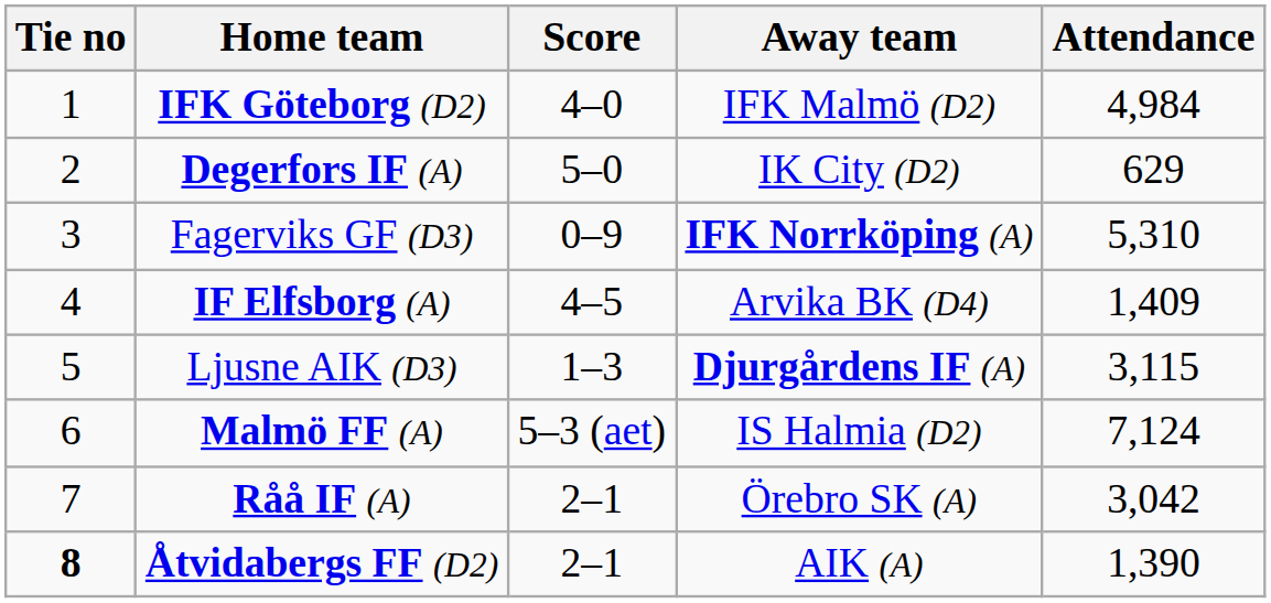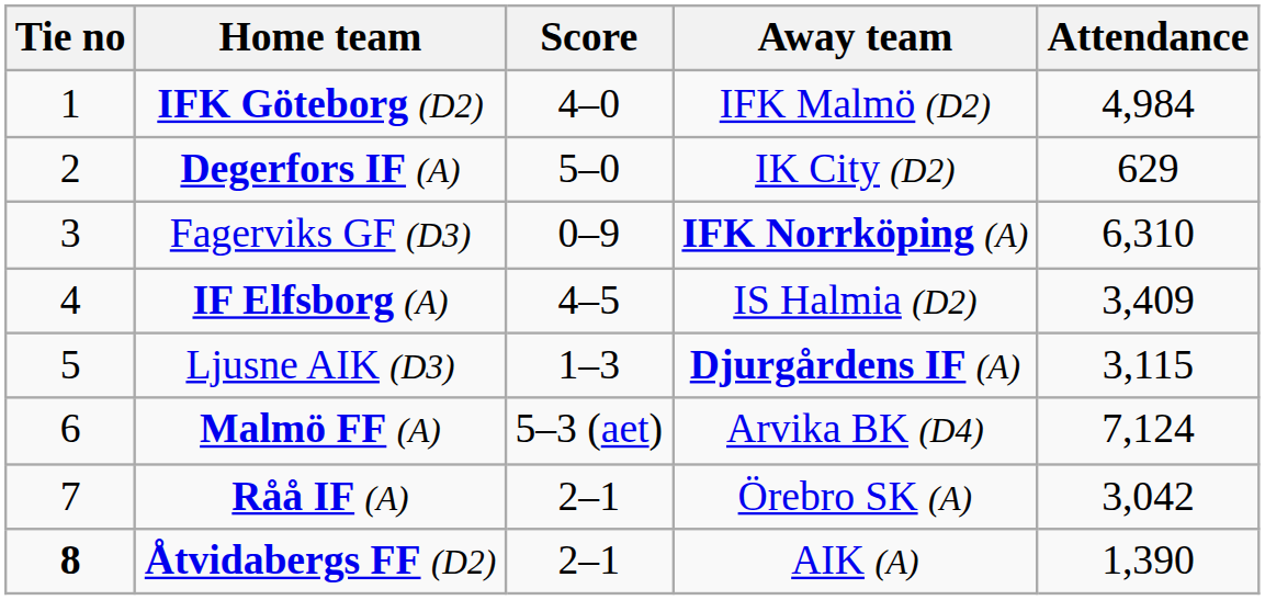Fagerviks GF (D3) | Attendance: 5,310 -> 6,310
IF Elfsborg (A) | Away team: Arvika BK (D4) -> IS Halmia (D2)
IF Elfsborg (A) | Attendance: 1,409 -> 3,409
Malmö FF (A) | Away team: IS Halmia (D2) -> Arvika BK (D4)
